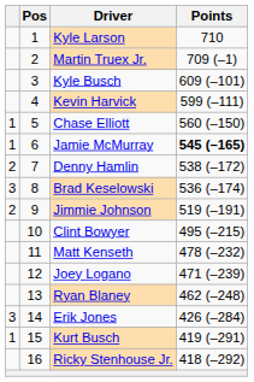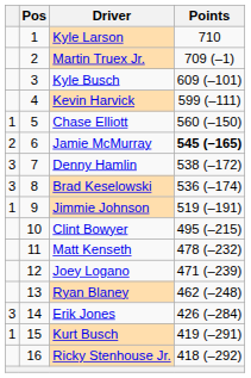Jamie McMurray | column 1: 1 -> 2
Denny Hamlin | column 1: 2 -> 3
Jimmie Johnson | column 1: 2 -> 1
